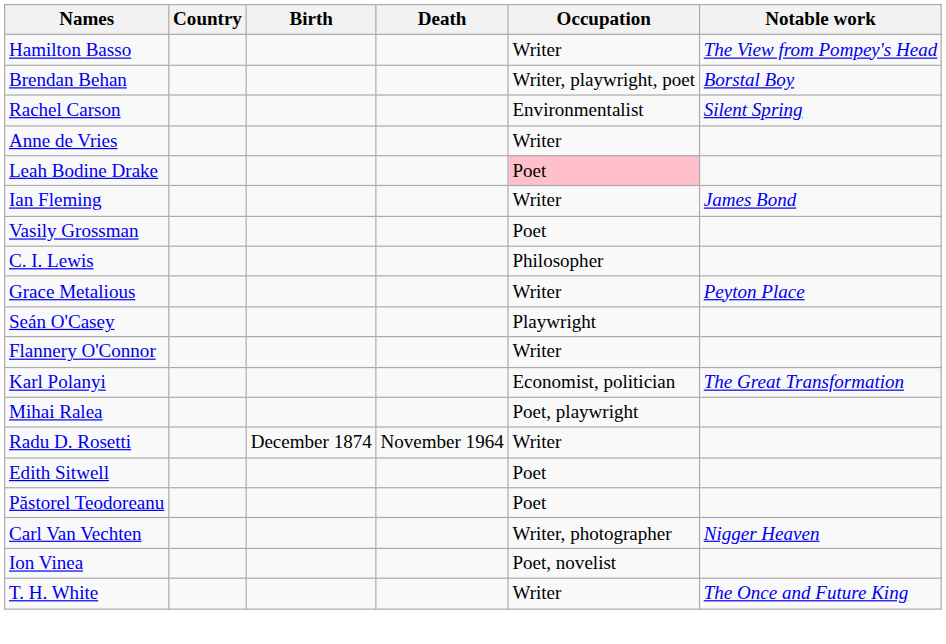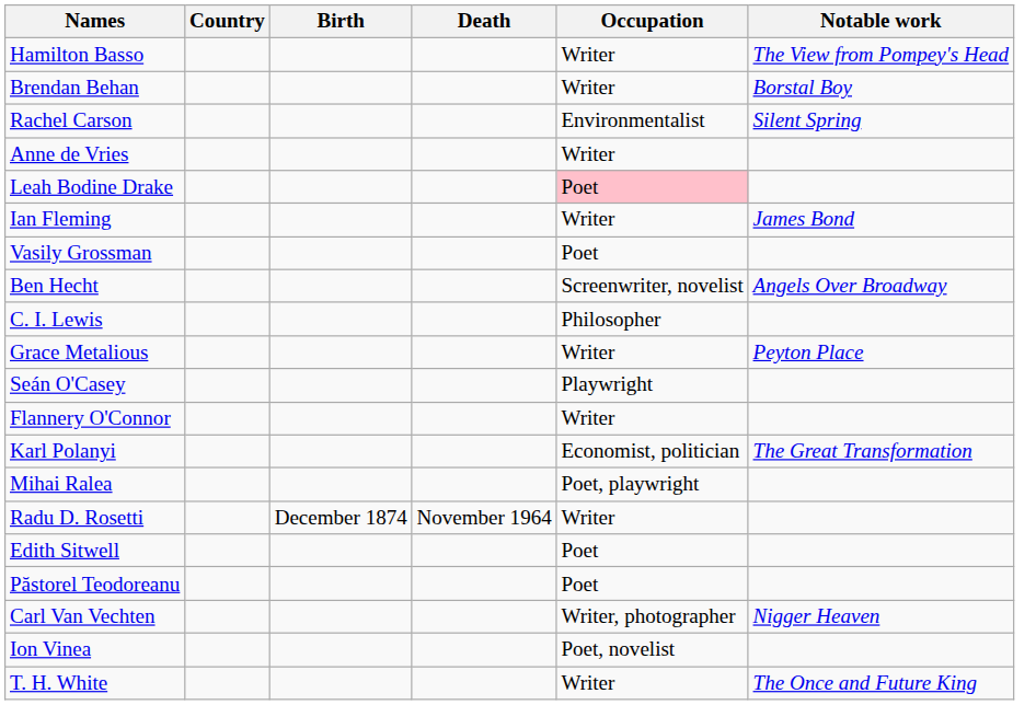Brendan Behan | Occupation: Writer, playwright, poet -> Writer
+ row: Ben Hecht | Screenwriter, novelist | Angels Over Broadway
